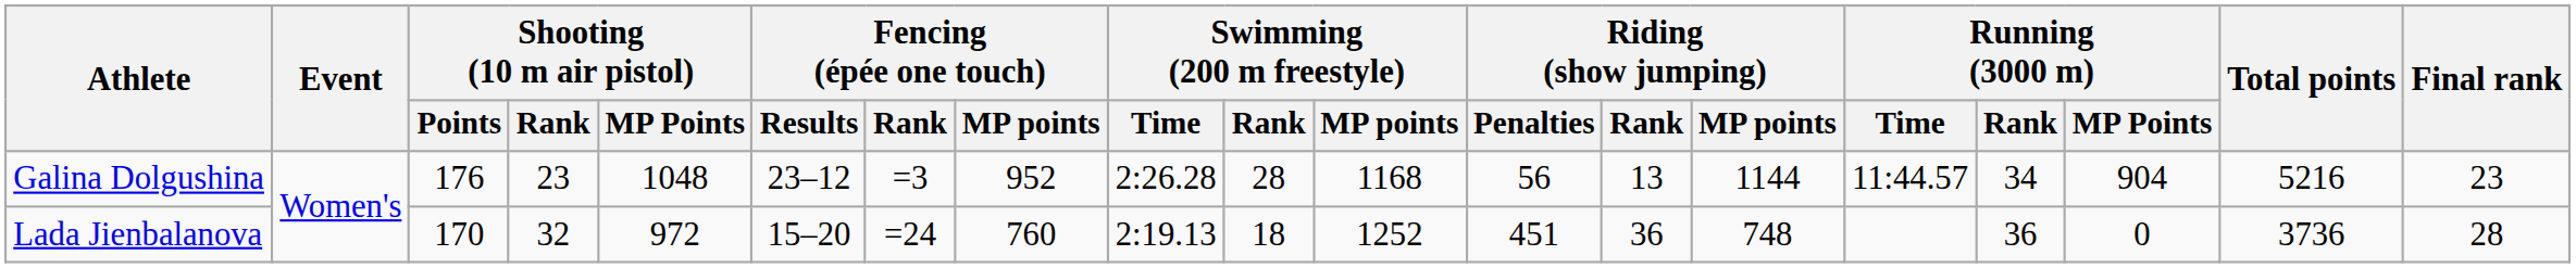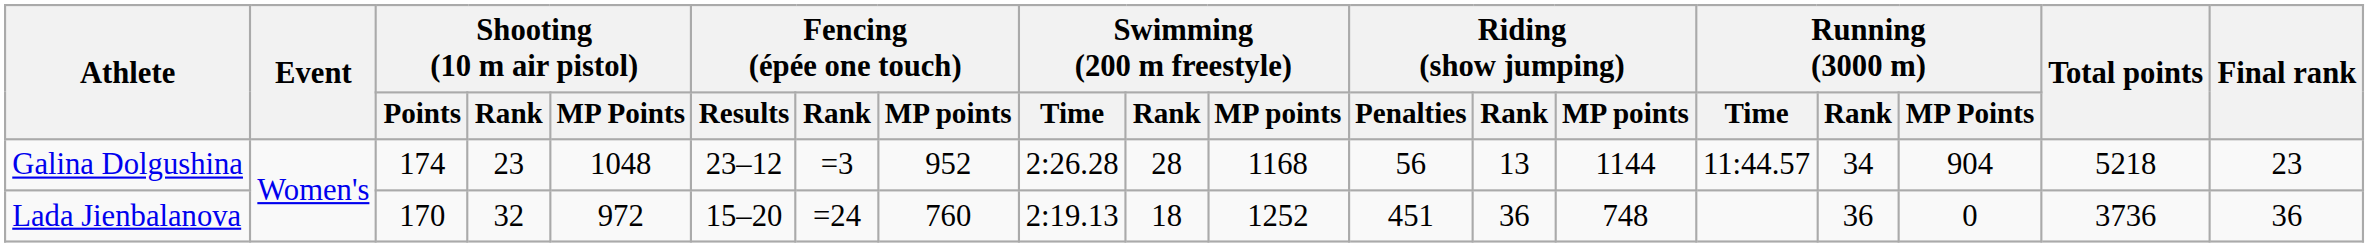Galina Dolgushina | Shooting (10 m air pistol) / Points: 176 -> 174
Galina Dolgushina | Total points: 5216 -> 5218
Lada Jienbalanova | Final rank: 28 -> 36
